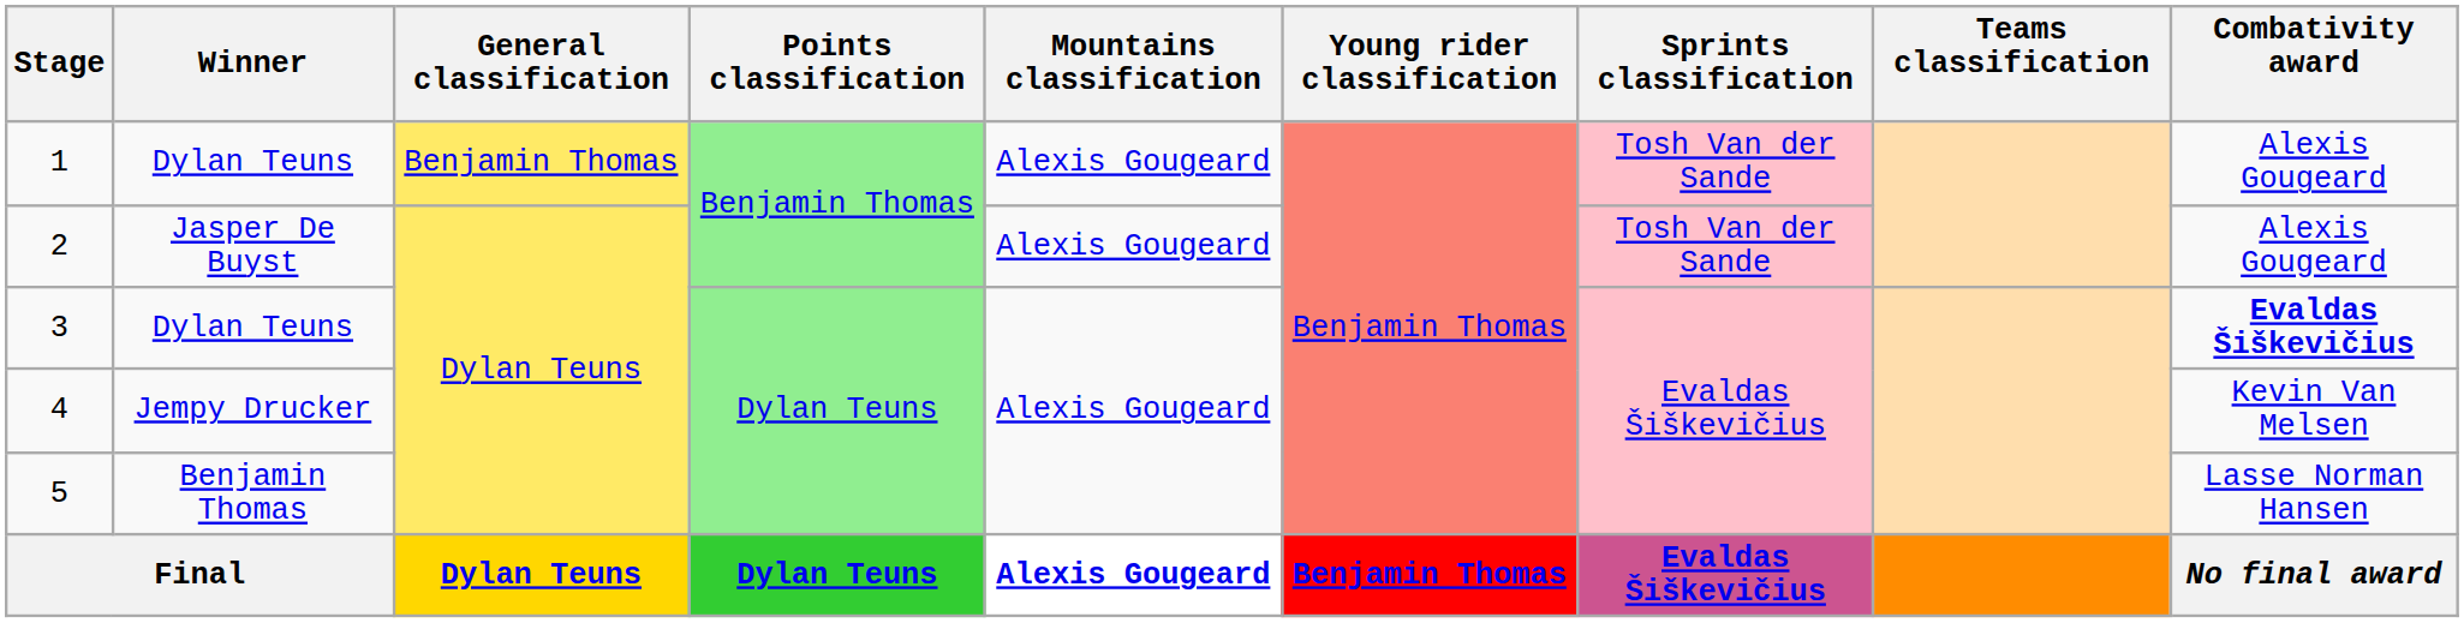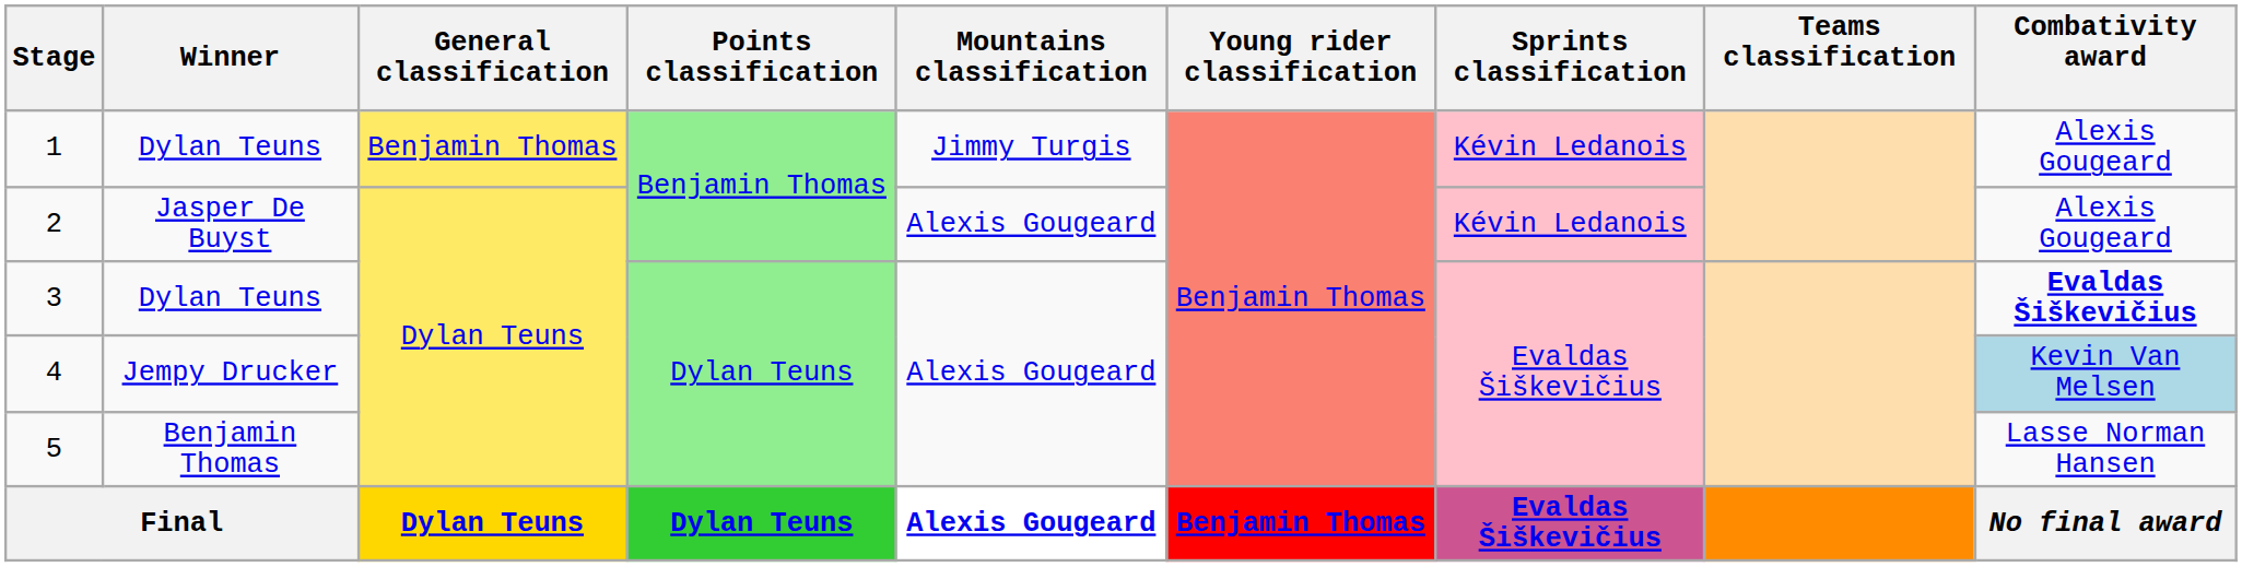1 | Mountains classification: Alexis Gougeard -> Jimmy Turgis
1 | Sprints classification: Tosh Van der Sande -> Kévin Ledanois
2 | Sprints classification: Tosh Van der Sande -> Kévin Ledanois
4 | Combativity award: no background -> lightblue background
